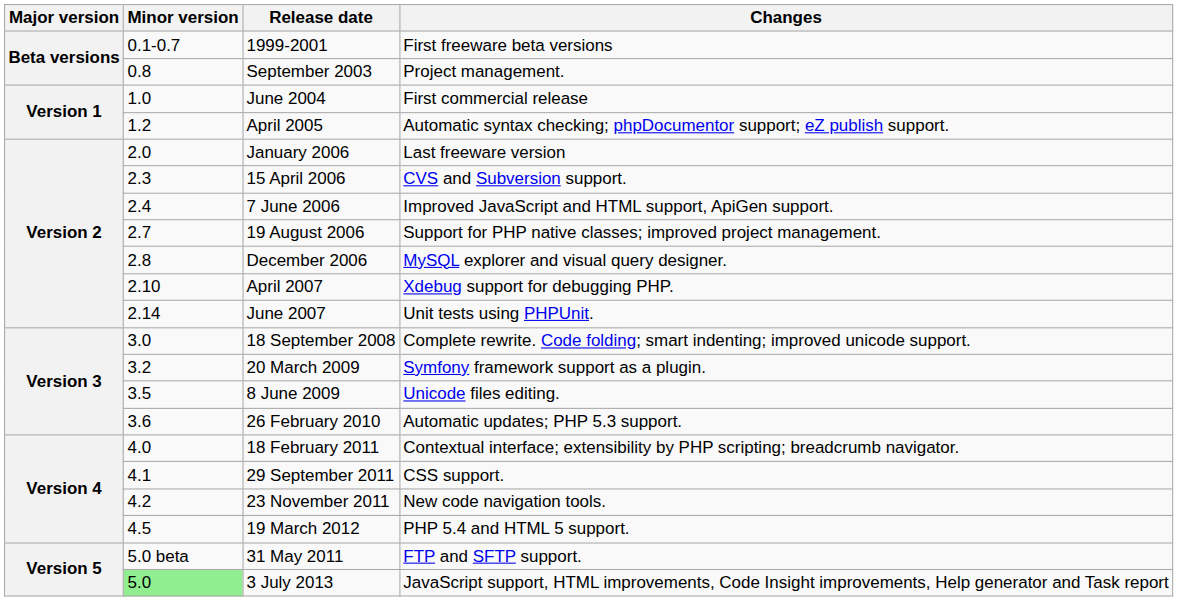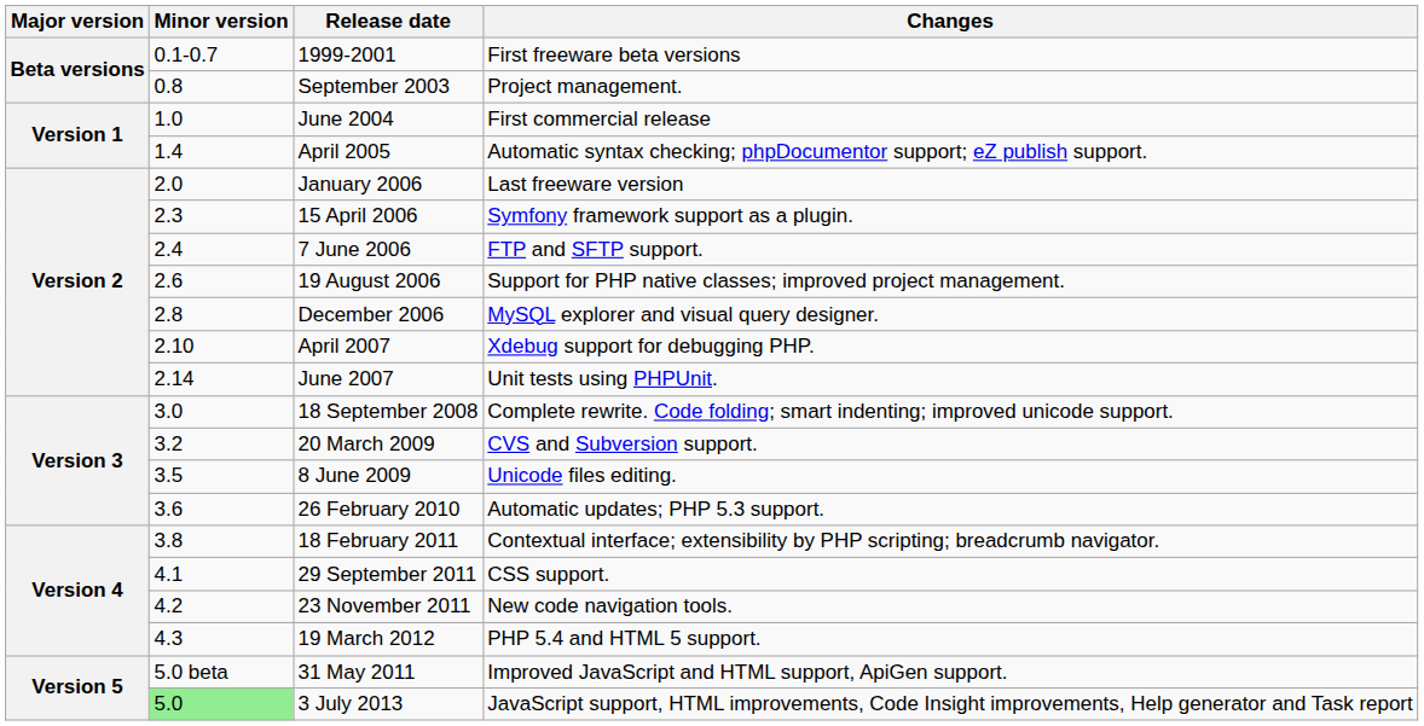April 2005 | Minor version: 1.2 -> 1.4
15 April 2006 | Changes: CVS and Subversion support. -> Symfony framework support as a plugin.
7 June 2006 | Changes: Improved JavaScript and HTML support, ApiGen support. -> FTP and SFTP support.
19 August 2006 | Minor version: 2.7 -> 2.6
20 March 2009 | Changes: Symfony framework support as a plugin. -> CVS and Subversion support.
18 February 2011 | Minor version: 4.0 -> 3.8
19 March 2012 | Minor version: 4.5 -> 4.3
31 May 2011 | Changes: FTP and SFTP support. -> Improved JavaScript and HTML support, ApiGen support.
